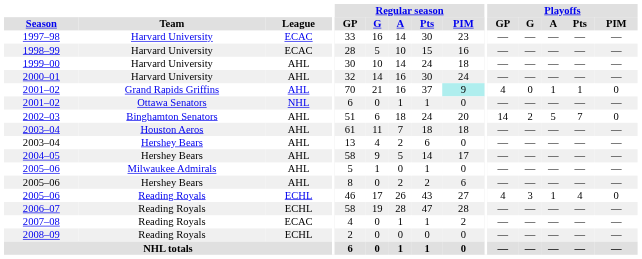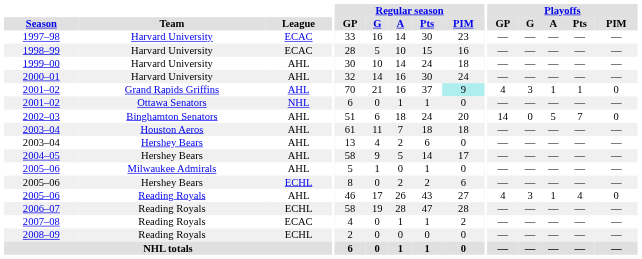2001–02 / Grand Rapids Griffins | Playoffs / G: 0 -> 3
2002–03 | Playoffs / G: 2 -> 0
2005–06 / Hershey Bears | League: AHL -> ECHL
2005–06 / Reading Royals | League: ECHL -> AHL
